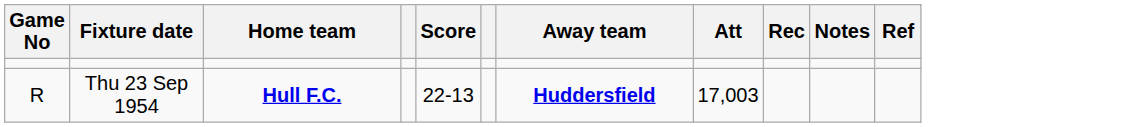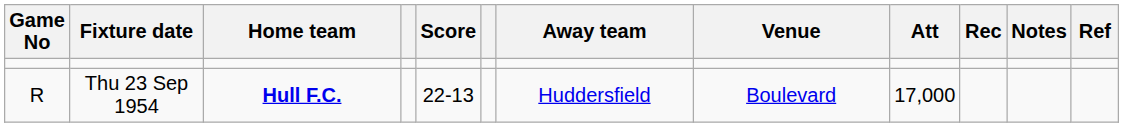+ column: Venue | Boulevard
Thu 23 Sep 1954 | Away team: bold -> normal
Thu 23 Sep 1954 | Att: 17,003 -> 17,000
